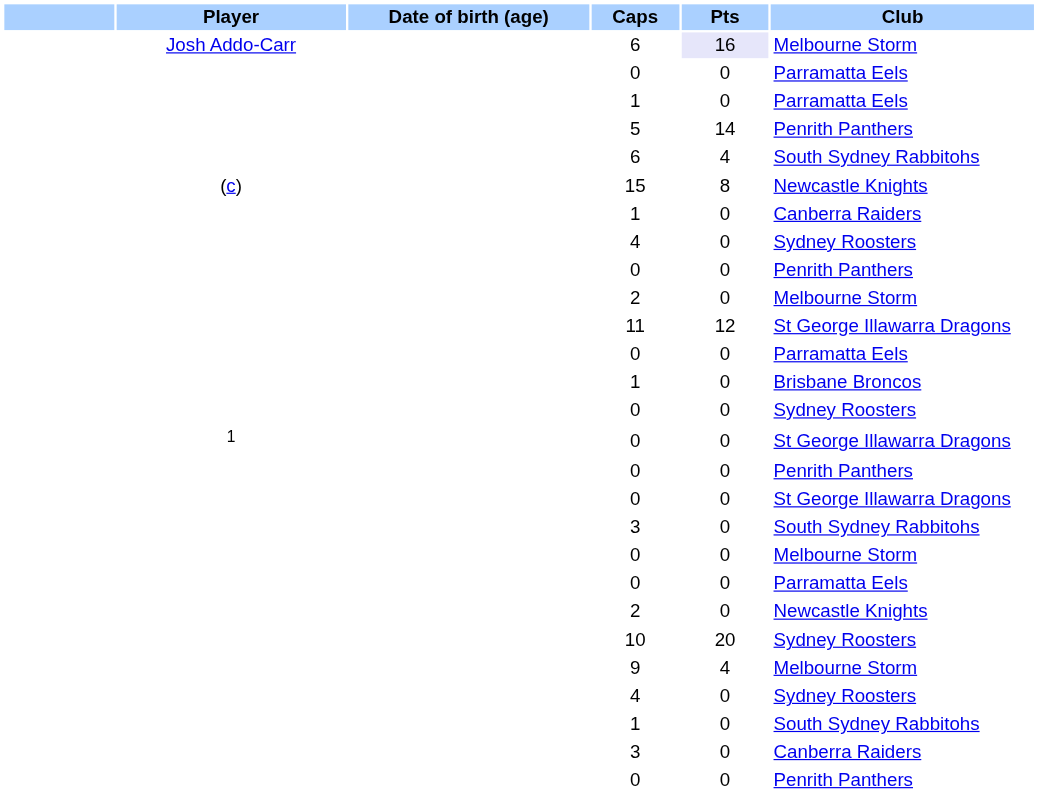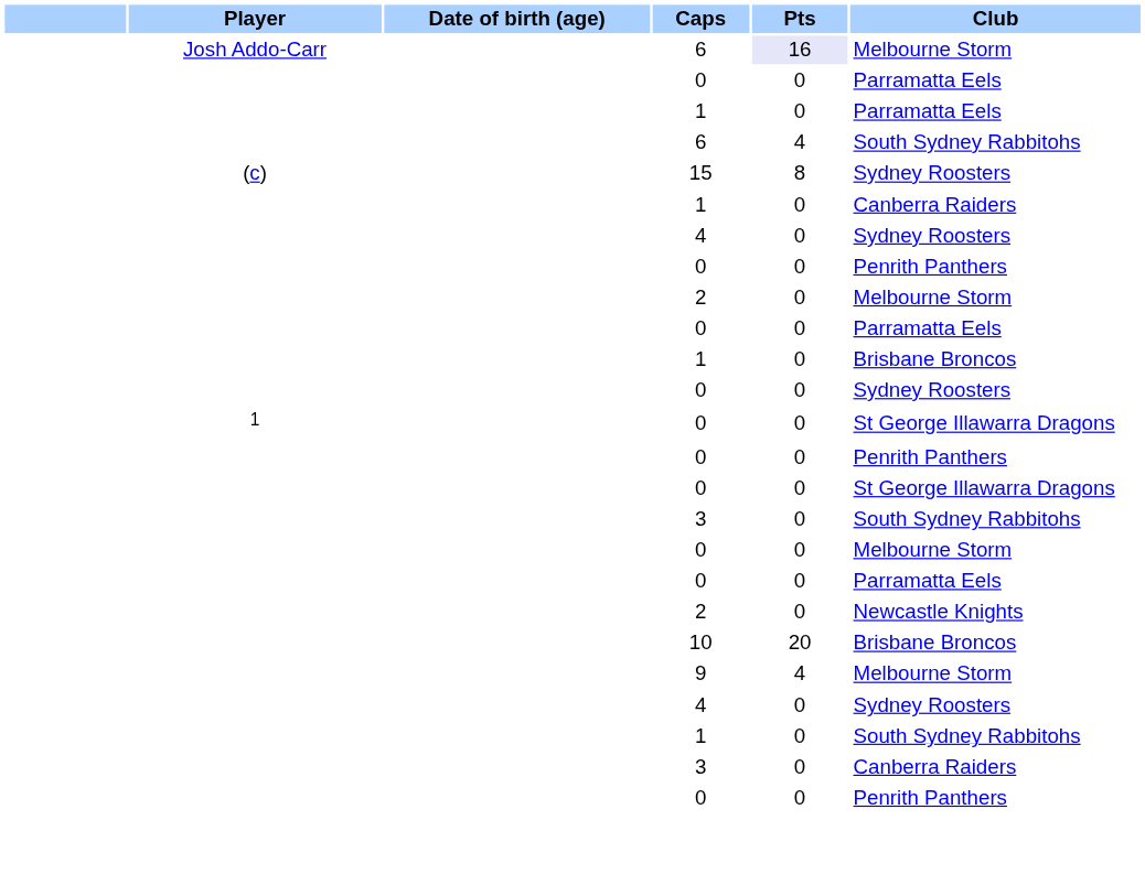- row: 5 | 14 | Penrith Panthers
15 | Club: Newcastle Knights -> Sydney Roosters
- row: 11 | 12 | St George Illawarra Dragons
10 | Club: Sydney Roosters -> Brisbane Broncos
